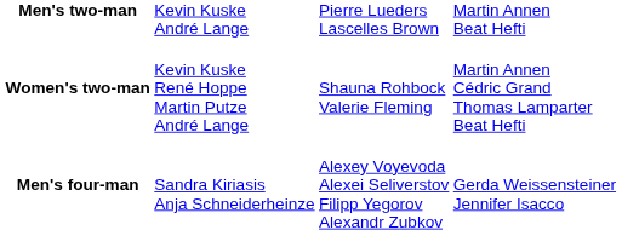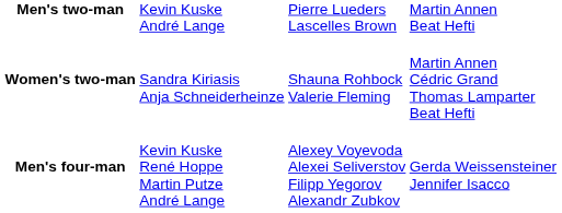Women's two-man | column 2: Kevin Kuske René Hoppe Martin Putze André Lange -> Sandra Kiriasis Anja Schneiderheinze
Men's four-man | column 2: Sandra Kiriasis Anja Schneiderheinze -> Kevin Kuske René Hoppe Martin Putze André Lange
